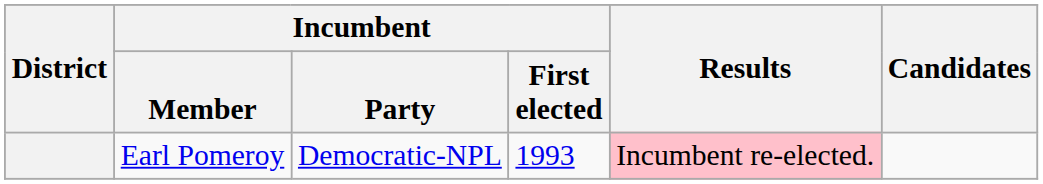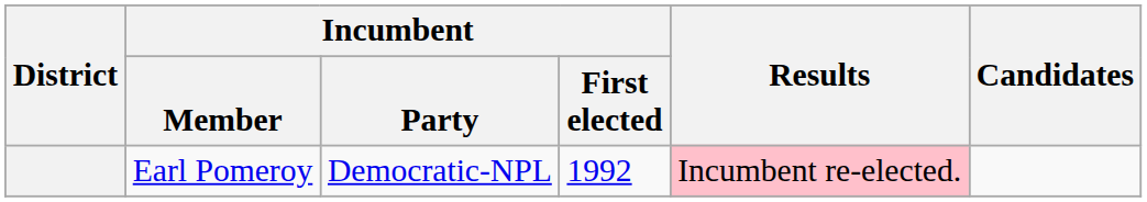Earl Pomeroy | Incumbent / First elected: 1993 -> 1992
